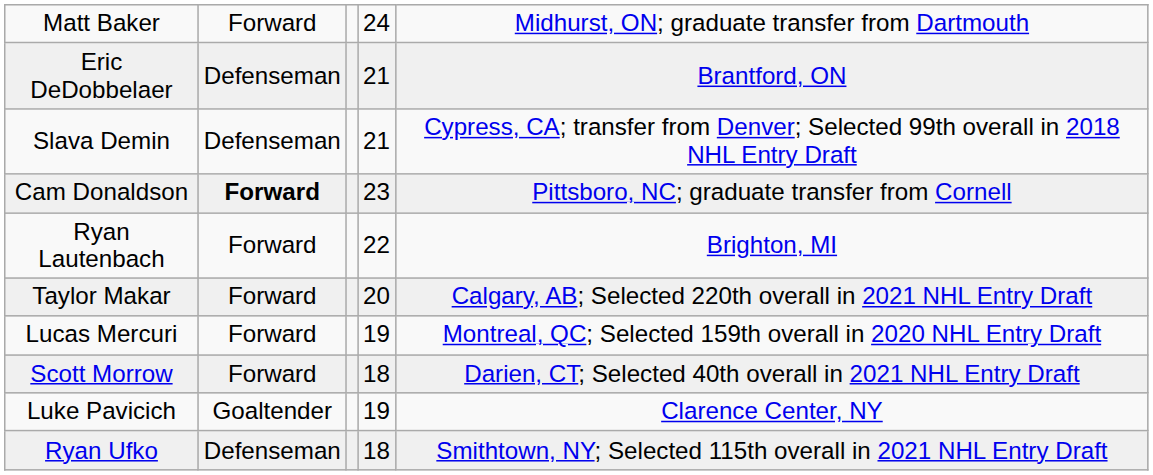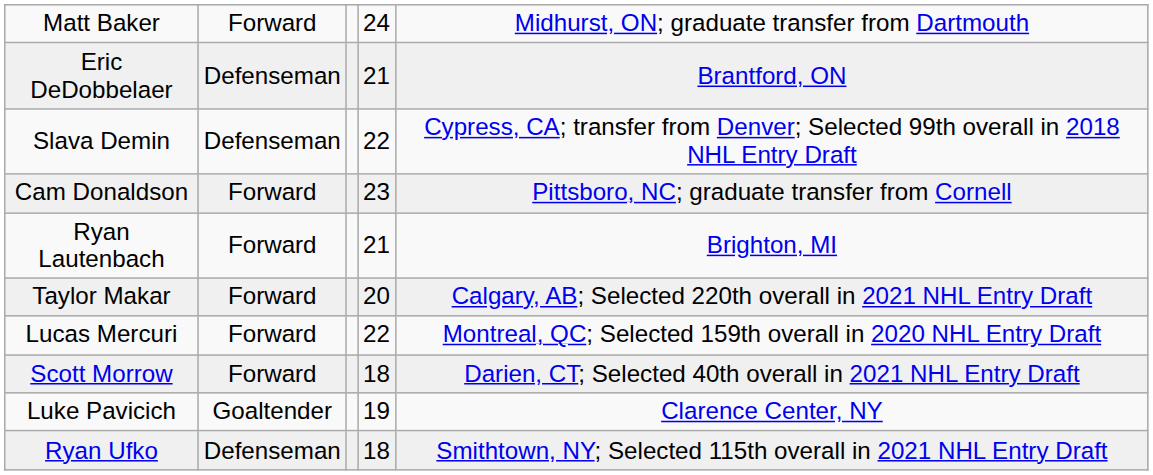Slava Demin | column 4: 21 -> 22
Cam Donaldson | column 2: bold -> normal
Ryan Lautenbach | column 4: 22 -> 21
Lucas Mercuri | column 4: 19 -> 22
